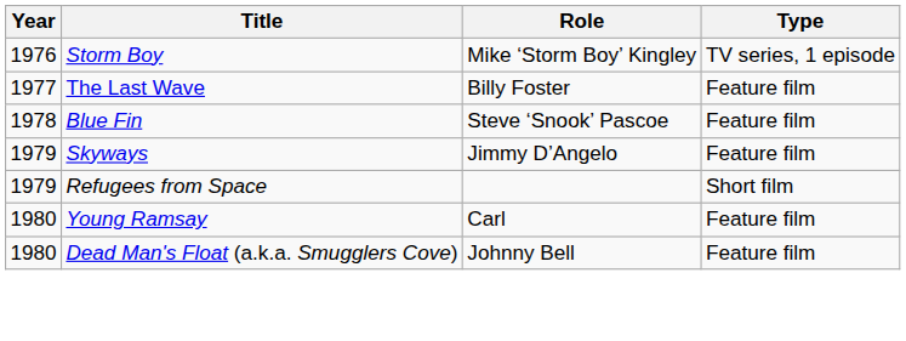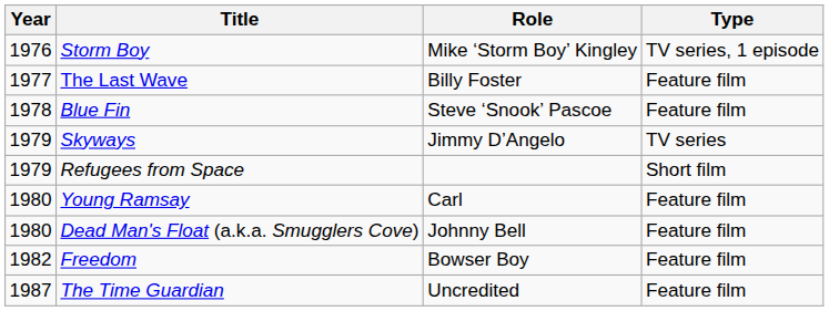Skyways | Type: Feature film -> TV series
+ row: 1982 | Freedom | Bowser Boy | Feature film
+ row: 1987 | The Time Guardian | Uncredited | Feature film
